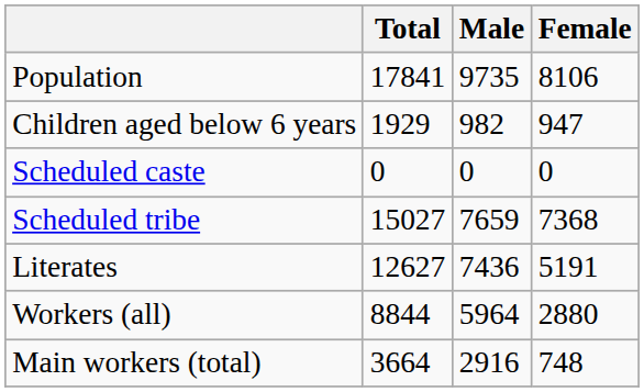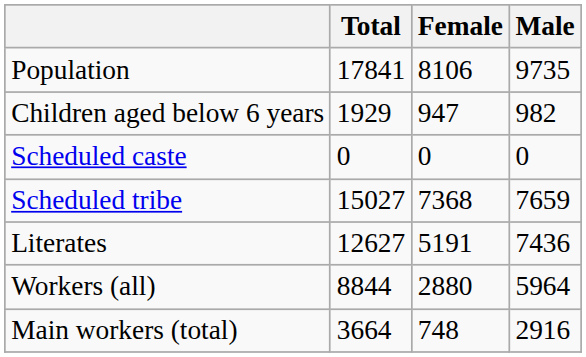columns swapped: Male <-> Female
